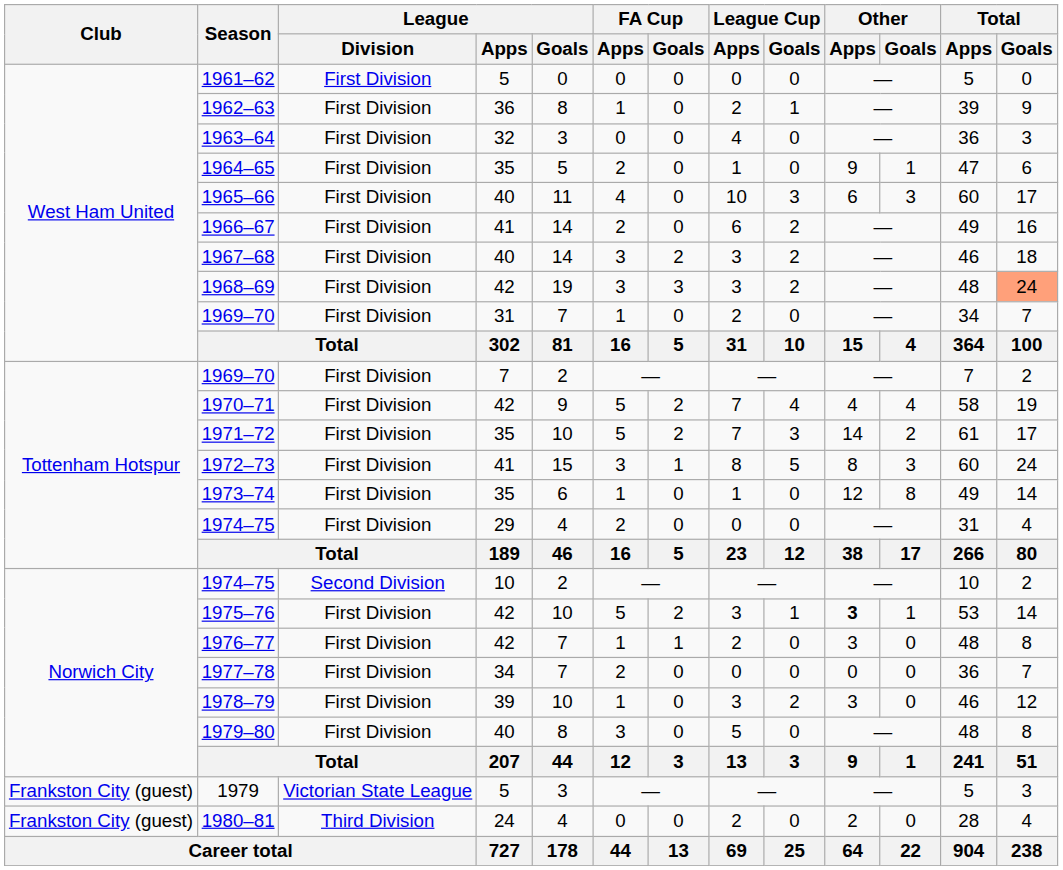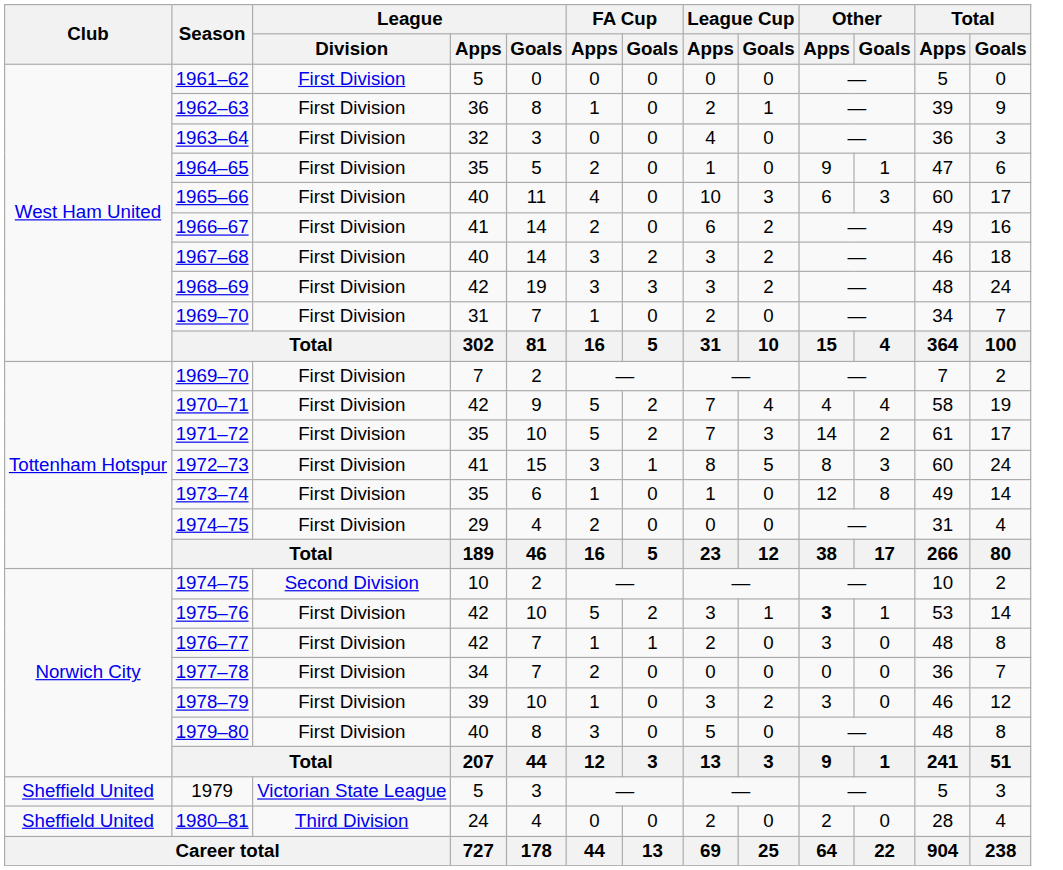1968–69 | Total / Goals: lightsalmon background -> no background
1979 | Club: Frankston City (guest) -> Sheffield United
1980–81 | Club: Frankston City (guest) -> Sheffield United
